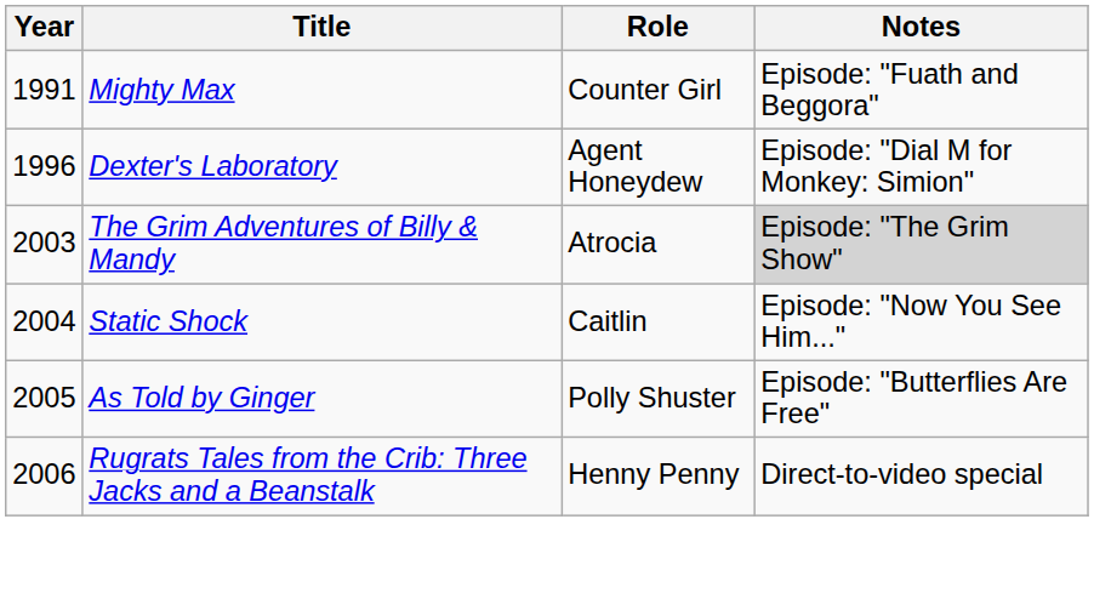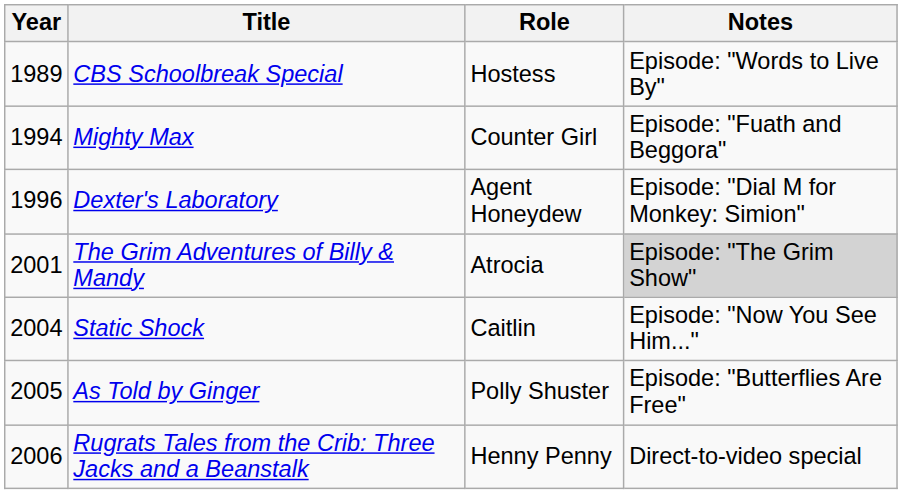+ row: 1989 | CBS Schoolbreak Special | Hostess | Episode: "Words to Live By"
Mighty Max | Year: 1991 -> 1994
The Grim Adventures of Billy & Mandy | Year: 2003 -> 2001
